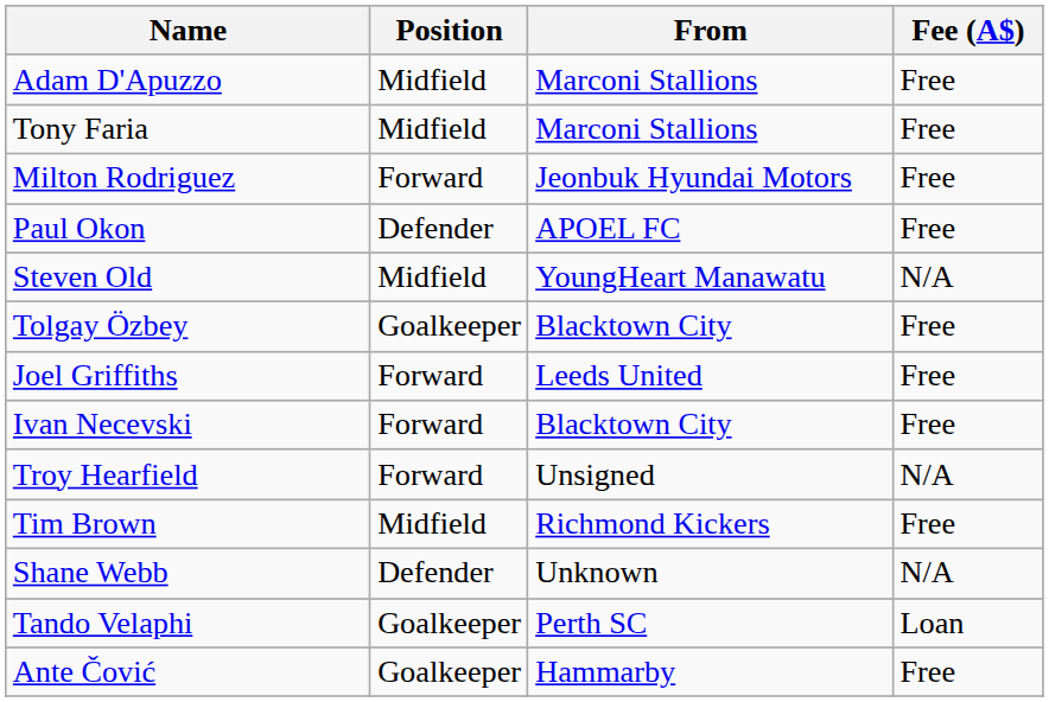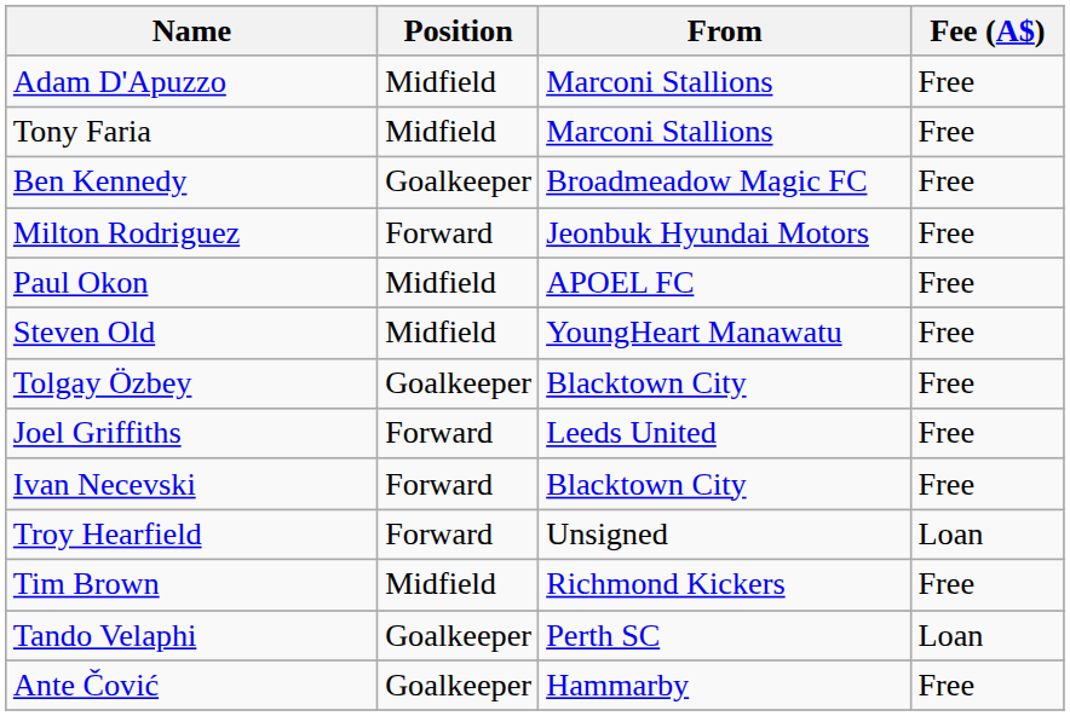+ row: Ben Kennedy | Goalkeeper | Broadmeadow Magic FC | Free
Paul Okon | Position: Defender -> Midfield
Steven Old | Fee (A$): N/A -> Free
Troy Hearfield | Fee (A$): N/A -> Loan
- row: Shane Webb | Defender | Unknown | N/A
